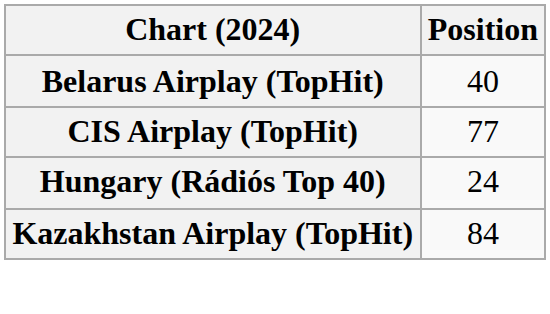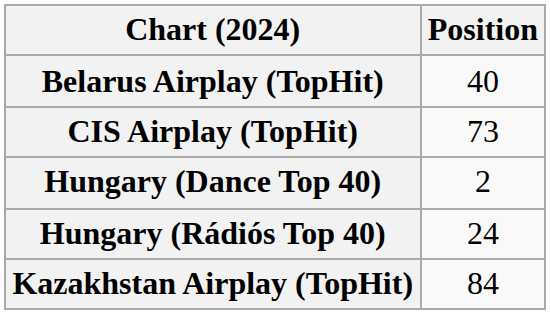CIS Airplay (TopHit) | Position: 77 -> 73
+ row: Hungary (Dance Top 40) | 2
